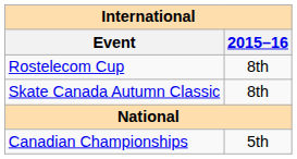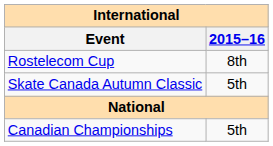Skate Canada Autumn Classic | 2015–16: 8th -> 5th
